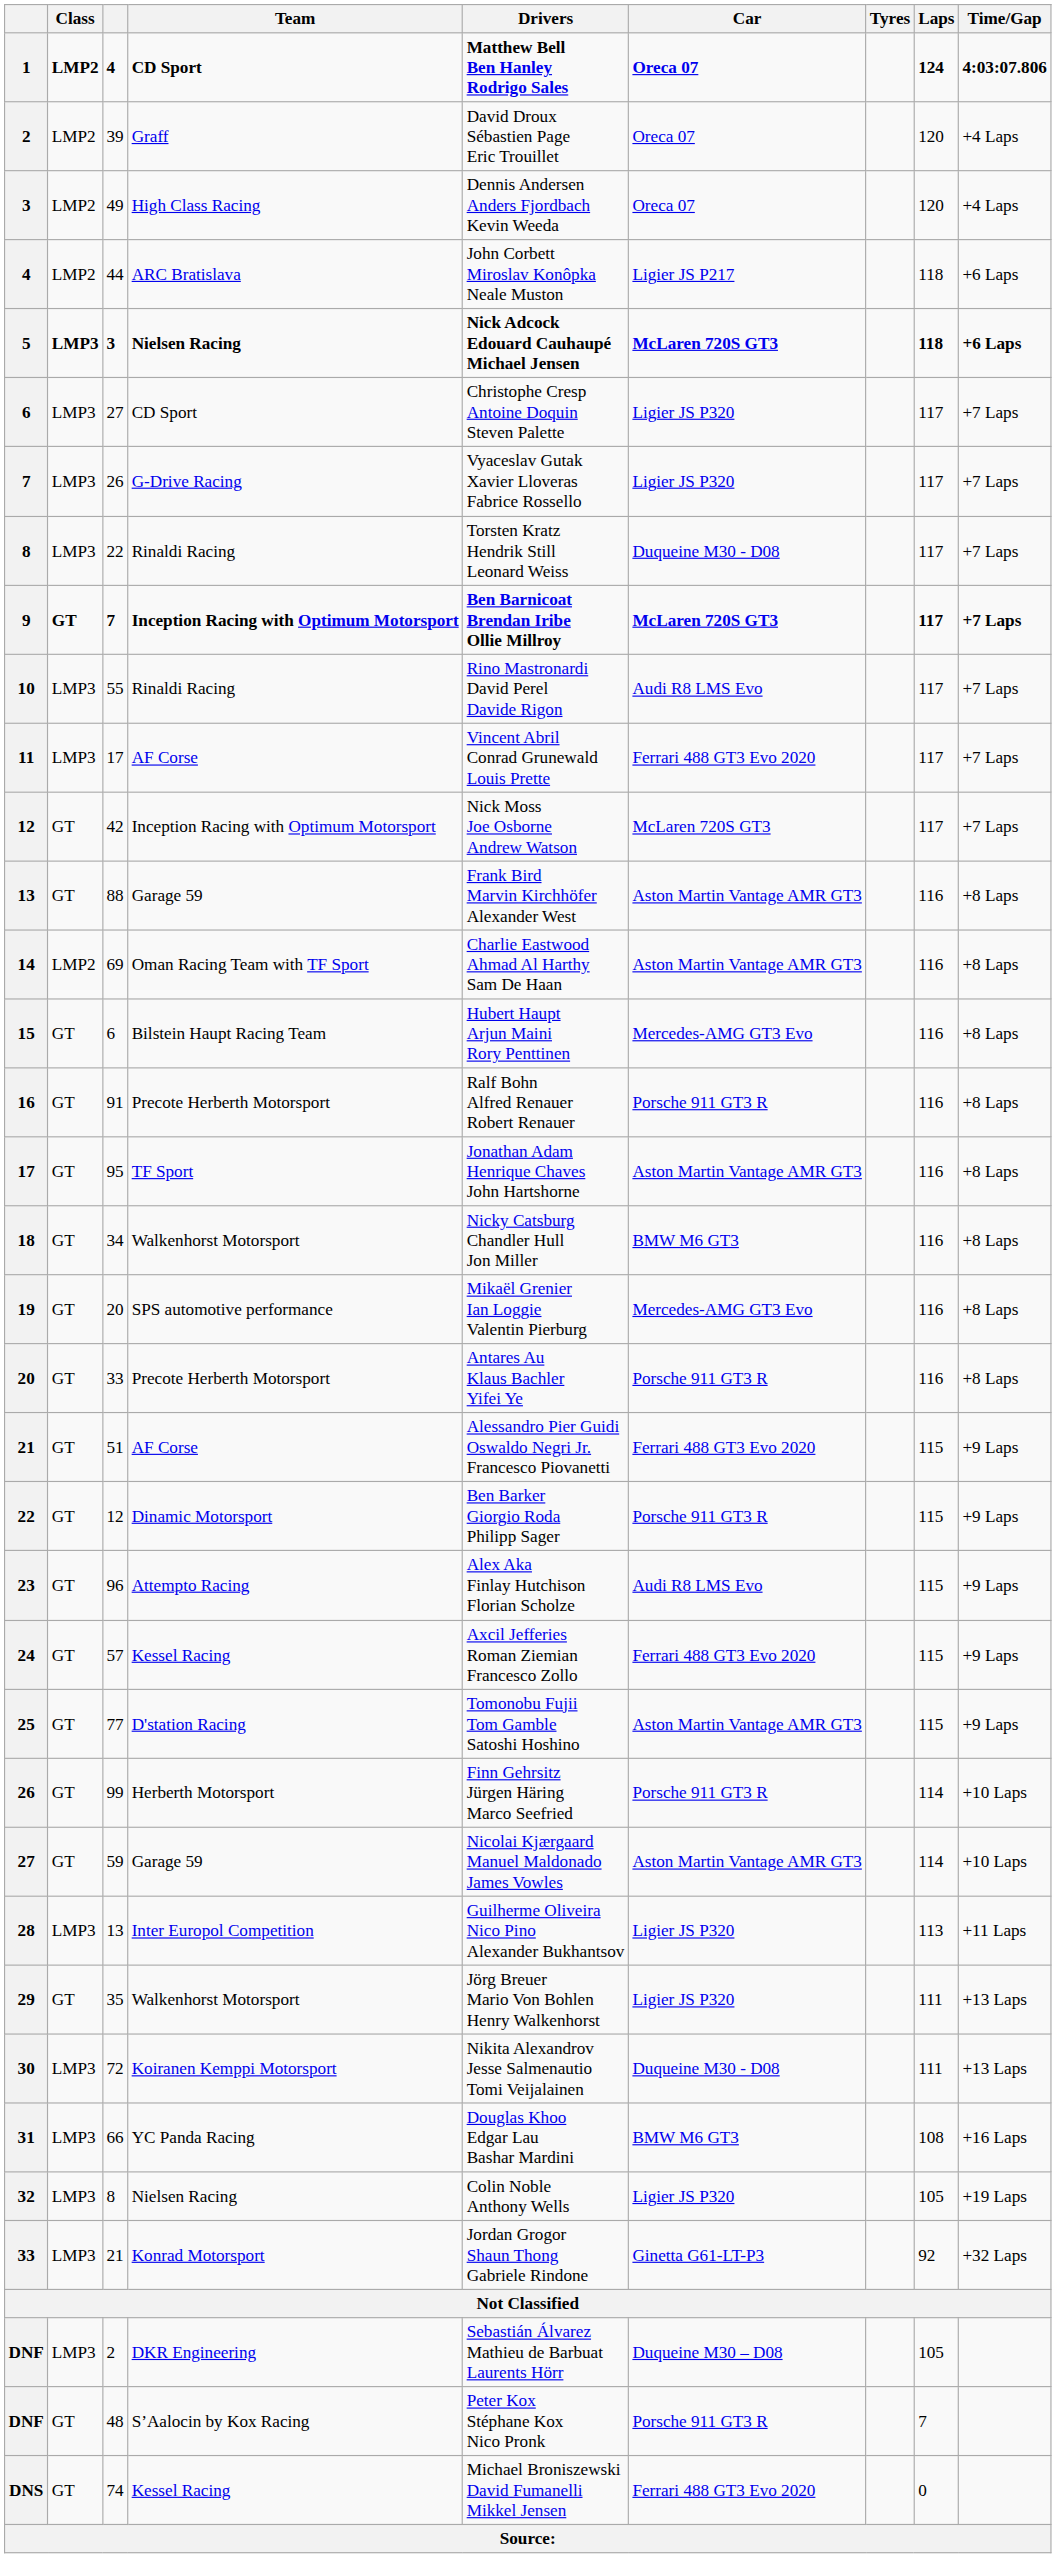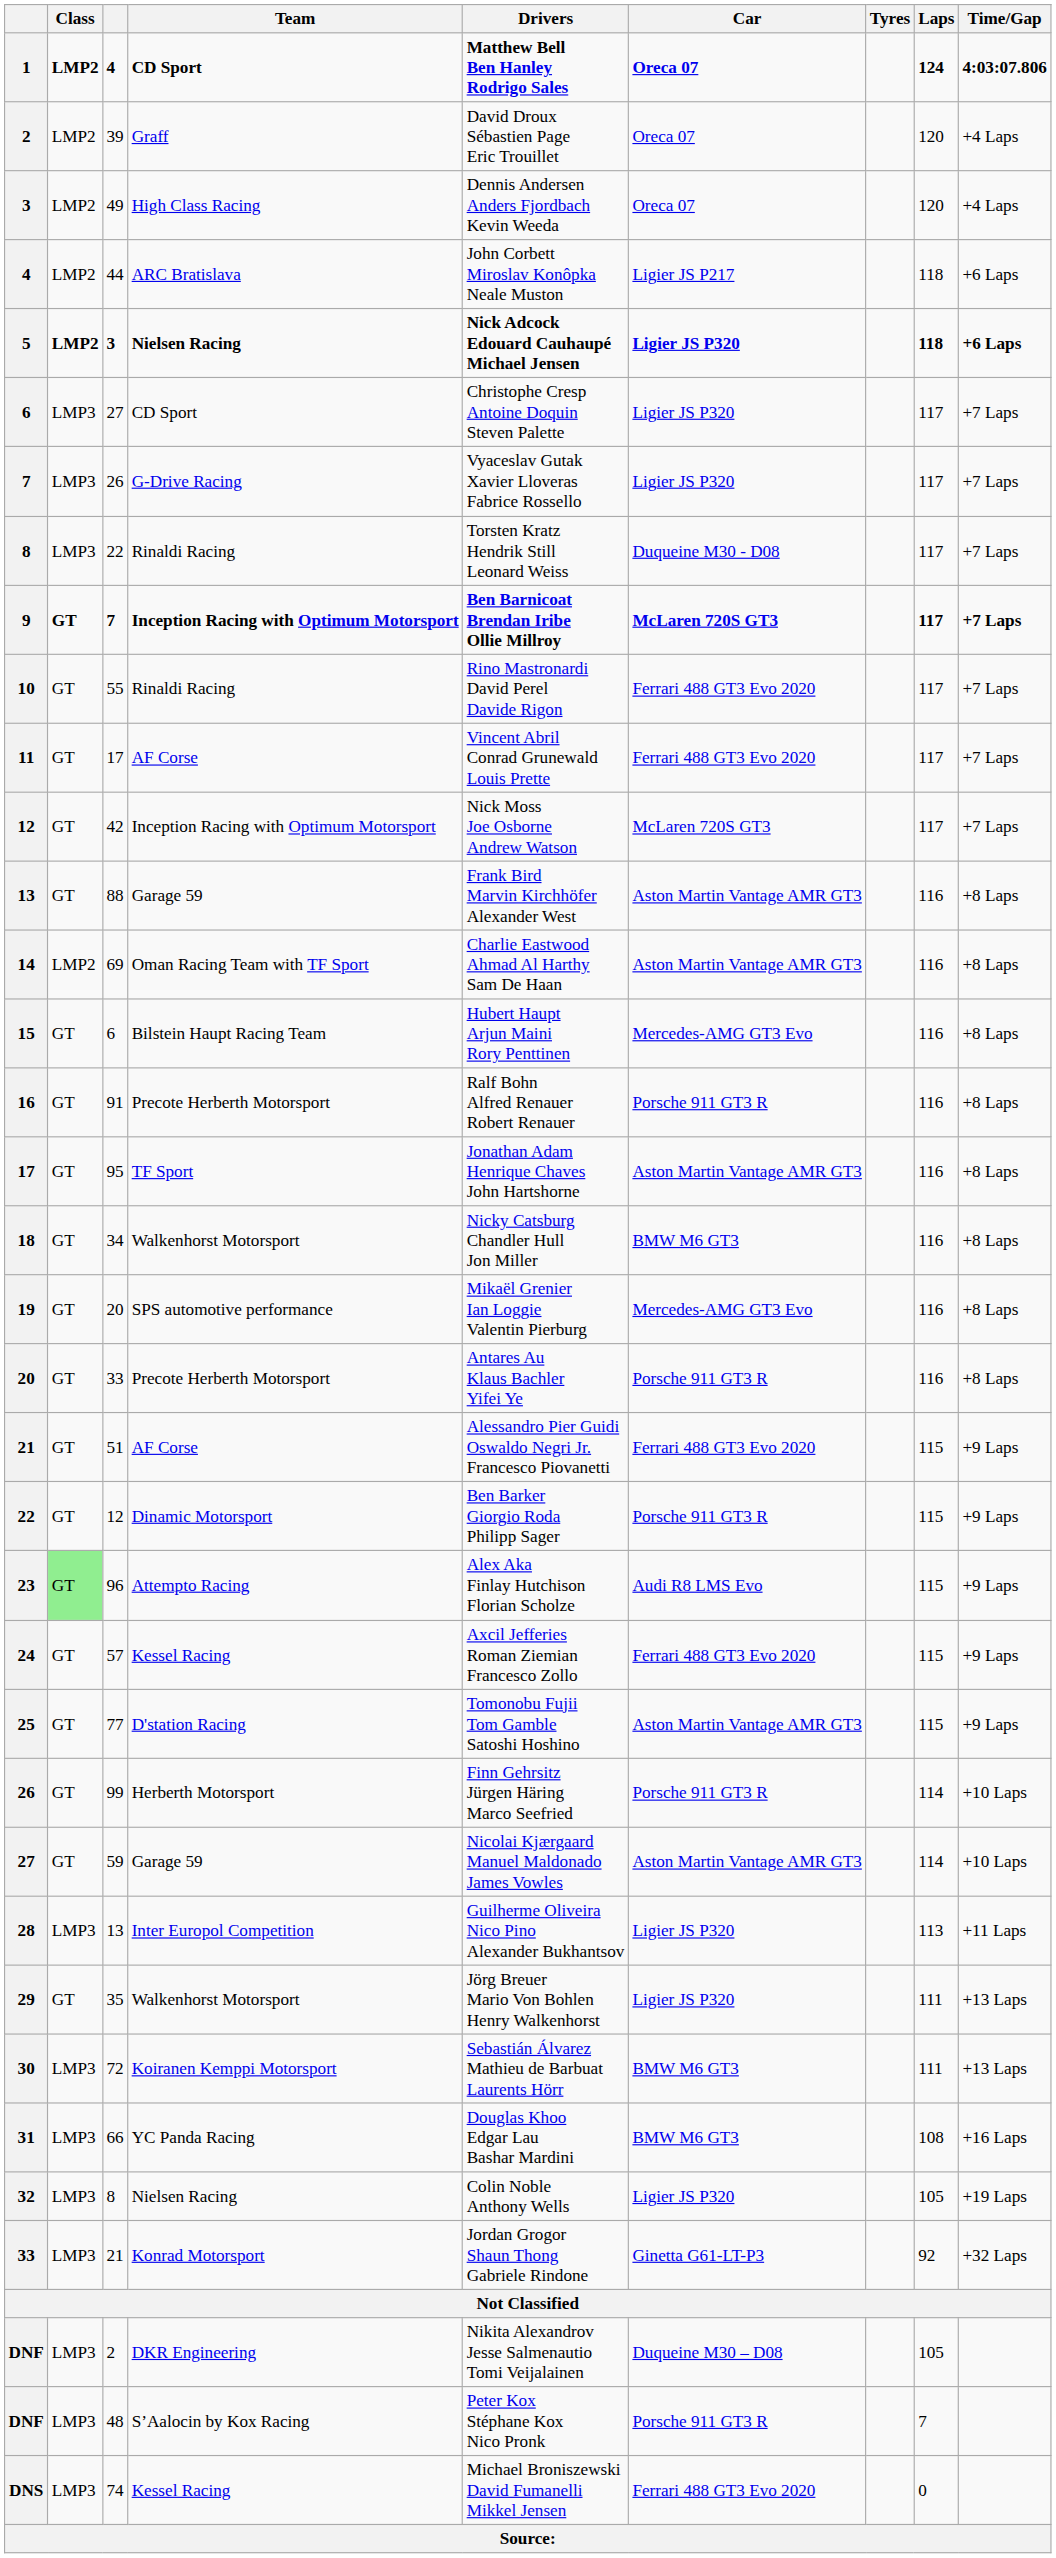5 | Class: LMP3 -> LMP2
5 | Car: McLaren 720S GT3 -> Ligier JS P320
10 | Class: LMP3 -> GT
10 | Car: Audi R8 LMS Evo -> Ferrari 488 GT3 Evo 2020
11 | Class: LMP3 -> GT
23 | Class: no background -> lightgreen background
30 | Drivers: Nikita Alexandrov Jesse Salmenautio Tomi Veijalainen -> Sebastián Álvarez Mathieu de Barbuat Laurents Hörr
30 | Car: Duqueine M30 - D08 -> BMW M6 GT3
DNF / 2 | Drivers: Sebastián Álvarez Mathieu de Barbuat Laurents Hörr -> Nikita Alexandrov Jesse Salmenautio Tomi Veijalainen
DNF / 48 | Class: GT -> LMP3
DNS | Class: GT -> LMP3
